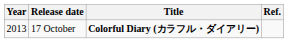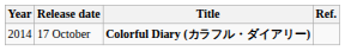17 October | Year: 2013 -> 2014
